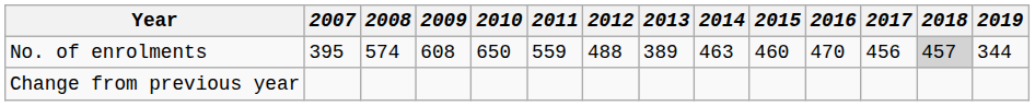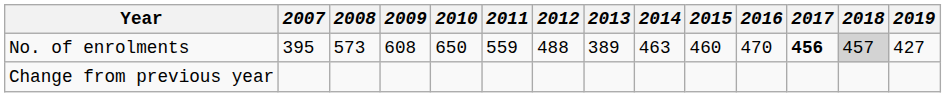No. of enrolments | 2008: 574 -> 573
No. of enrolments | 2017: normal -> bold
No. of enrolments | 2019: 344 -> 427
